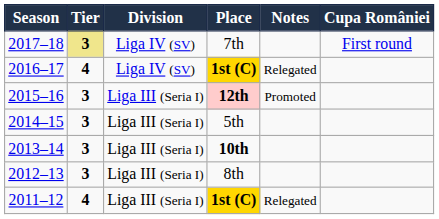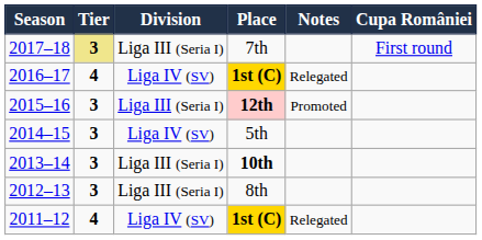2017–18 | Division: Liga IV (SV) -> Liga III (Seria I)
2014–15 | Division: Liga III (Seria I) -> Liga IV (SV)
2011–12 | Division: Liga III (Seria I) -> Liga IV (SV)
